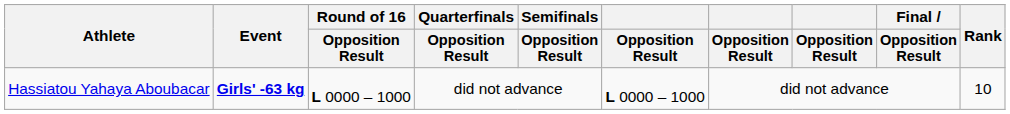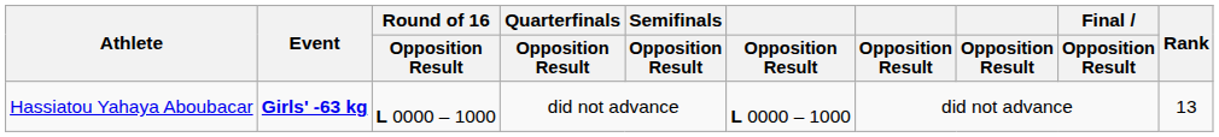Hassiatou Yahaya Aboubacar | Rank: 10 -> 13
